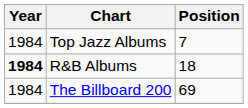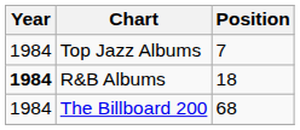The Billboard 200 | Position: 69 -> 68
